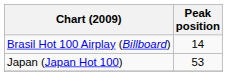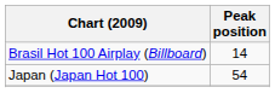Japan (Japan Hot 100) | Peak position: 53 -> 54
